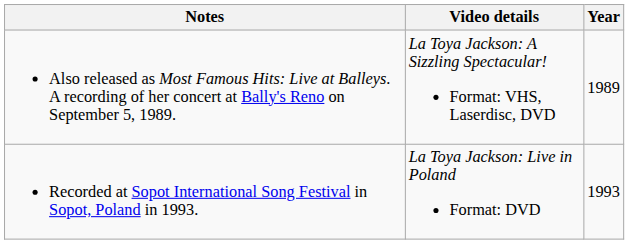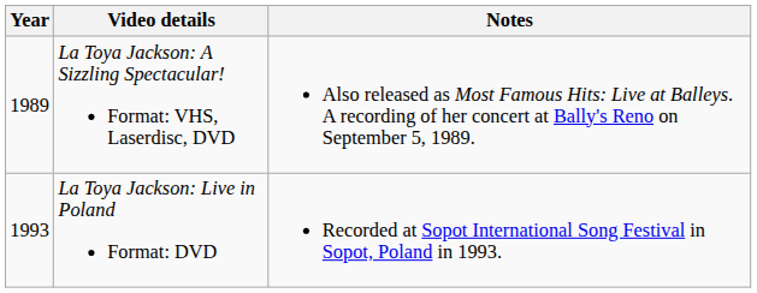columns swapped: Year <-> Notes
